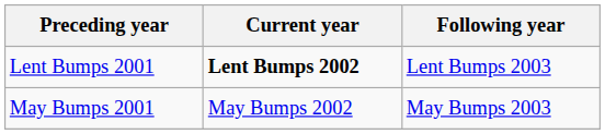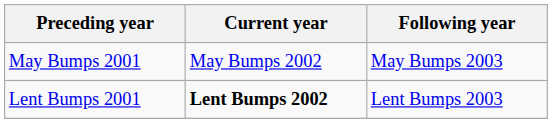rows swapped: Lent Bumps 2001 <-> May Bumps 2001
